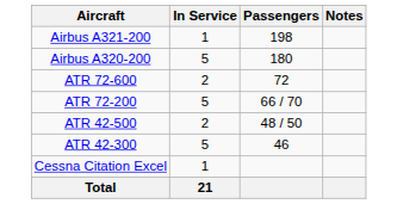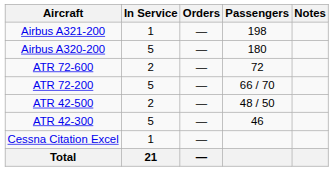+ column: Orders | — | — | — | — | — | — | — | —
